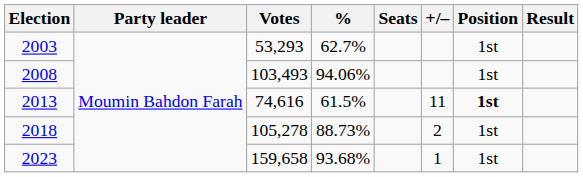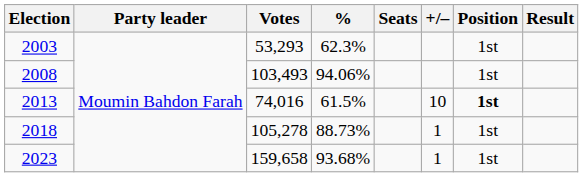2003 | %: 62.7% -> 62.3%
2013 | Votes: 74,616 -> 74,016
2013 | +/–: 11 -> 10
2018 | +/–: 2 -> 1
